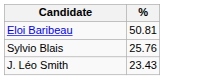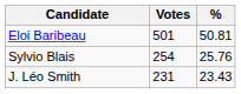+ column: Votes | 501 | 254 | 231
